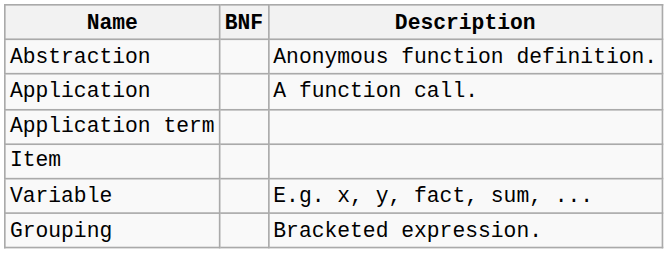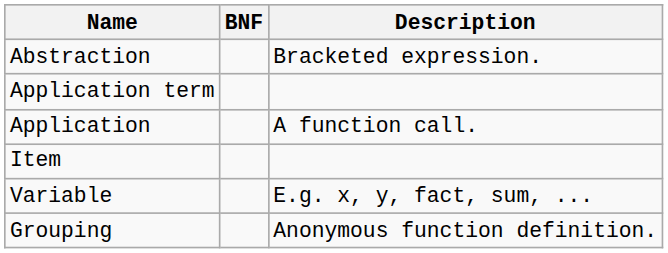Abstraction | Description: Anonymous function definition. -> Bracketed expression.
rows swapped: Application term <-> Application
Grouping | Description: Bracketed expression. -> Anonymous function definition.
